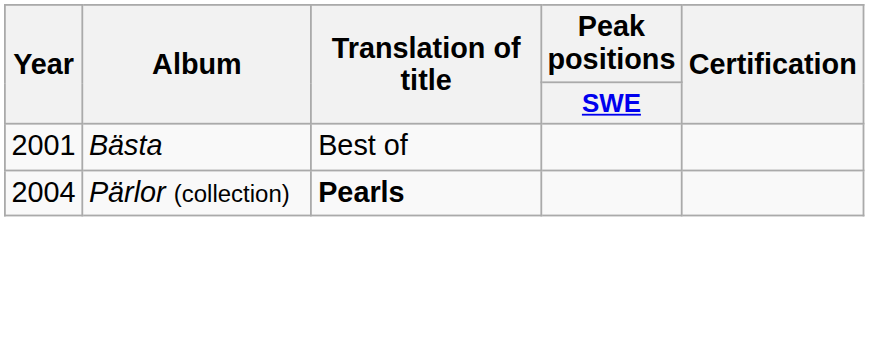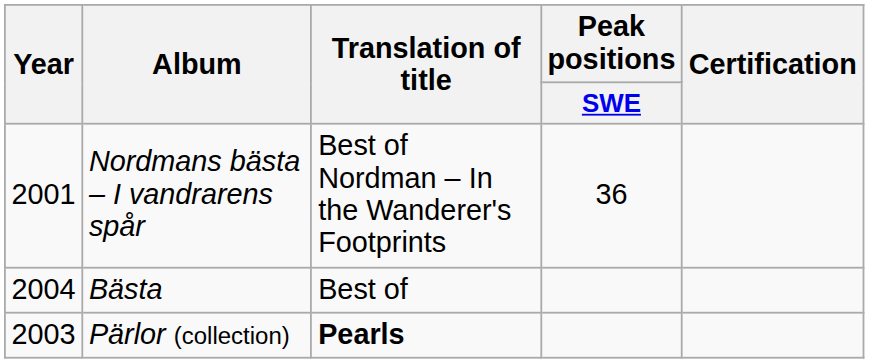+ row: 2001 | Nordmans bästa – I vandrarens spår | Best of Nordman – In the Wanderer's Footprints | 36
Bästa | Year: 2001 -> 2004
Pärlor (collection) | Year: 2004 -> 2003
